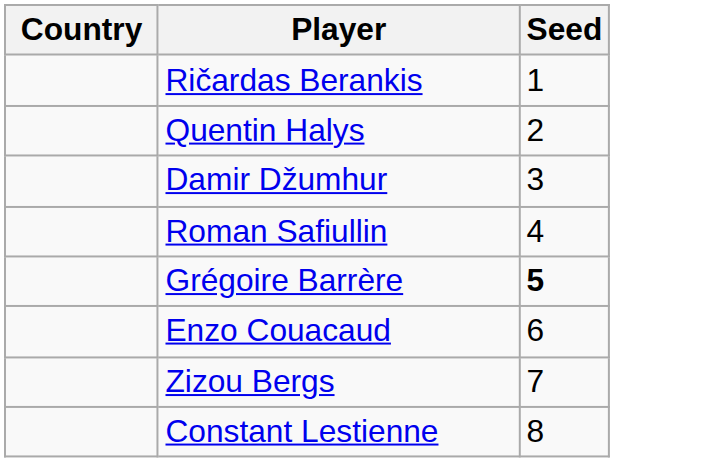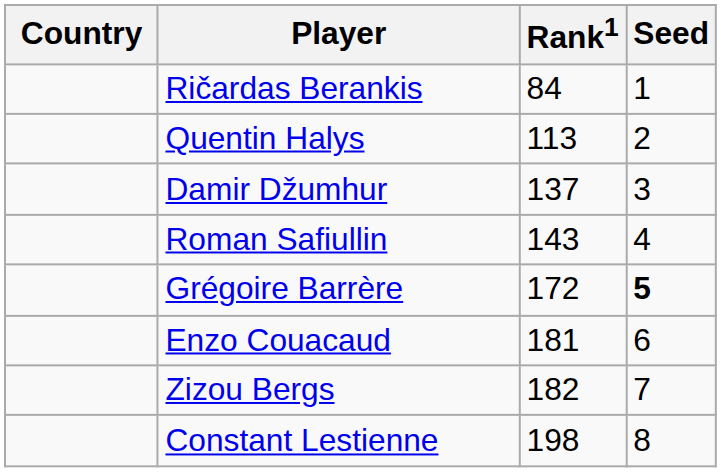+ column: Rank1 | 84 | 113 | 137 | 143 | 172 | 181 | 182 | 198
